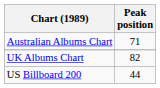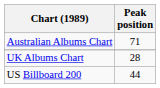UK Albums Chart | Peak position: 82 -> 28
